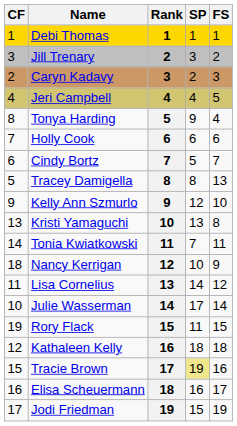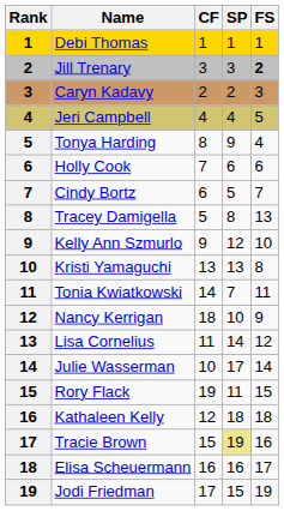columns swapped: Rank <-> CF
Jill Trenary | FS: normal -> bold
